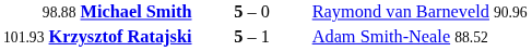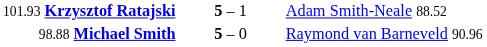rows swapped: 101.93 Krzysztof Ratajski <-> 98.88 Michael Smith
